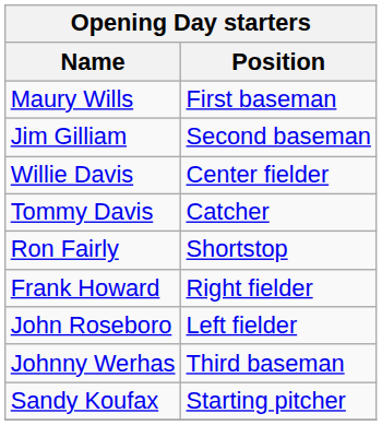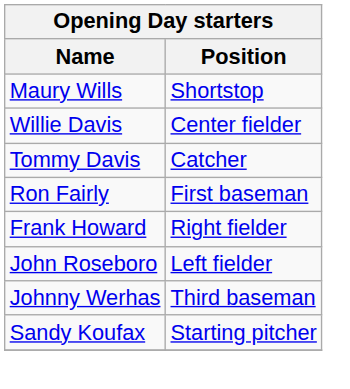Maury Wills | Position: First baseman -> Shortstop
- row: Jim Gilliam | Second baseman
Ron Fairly | Position: Shortstop -> First baseman
